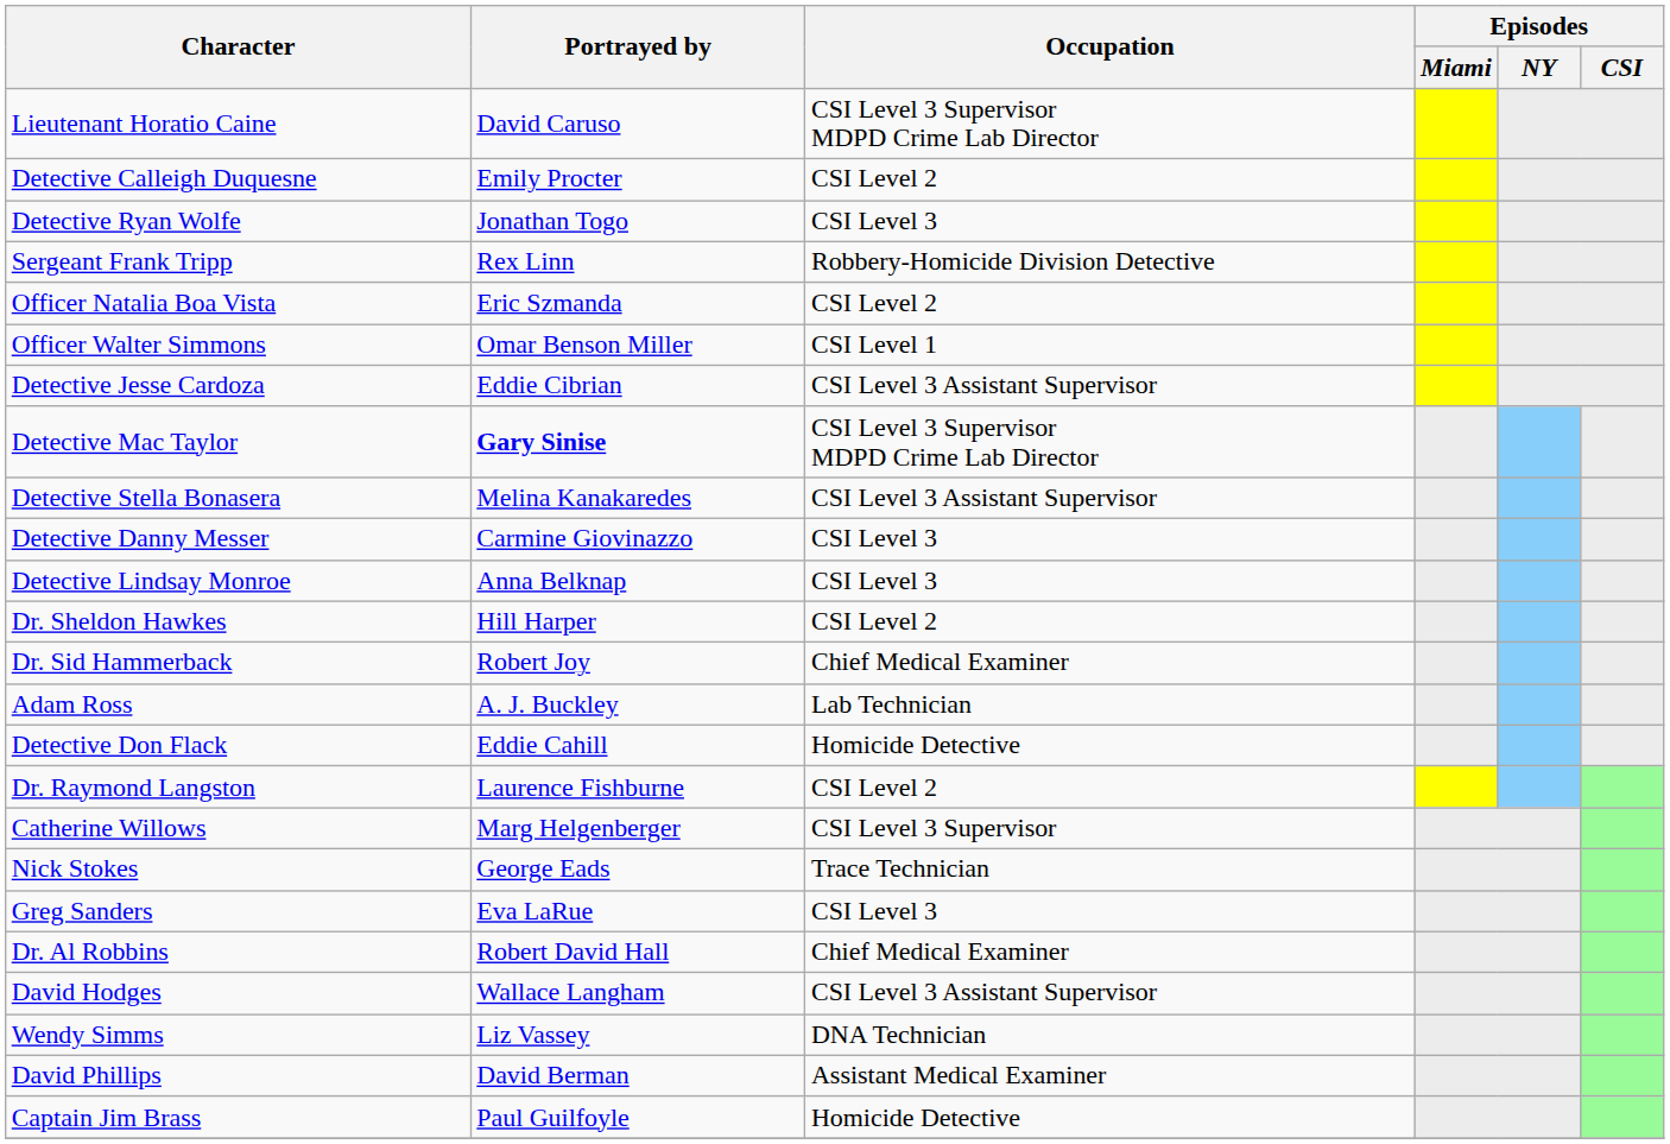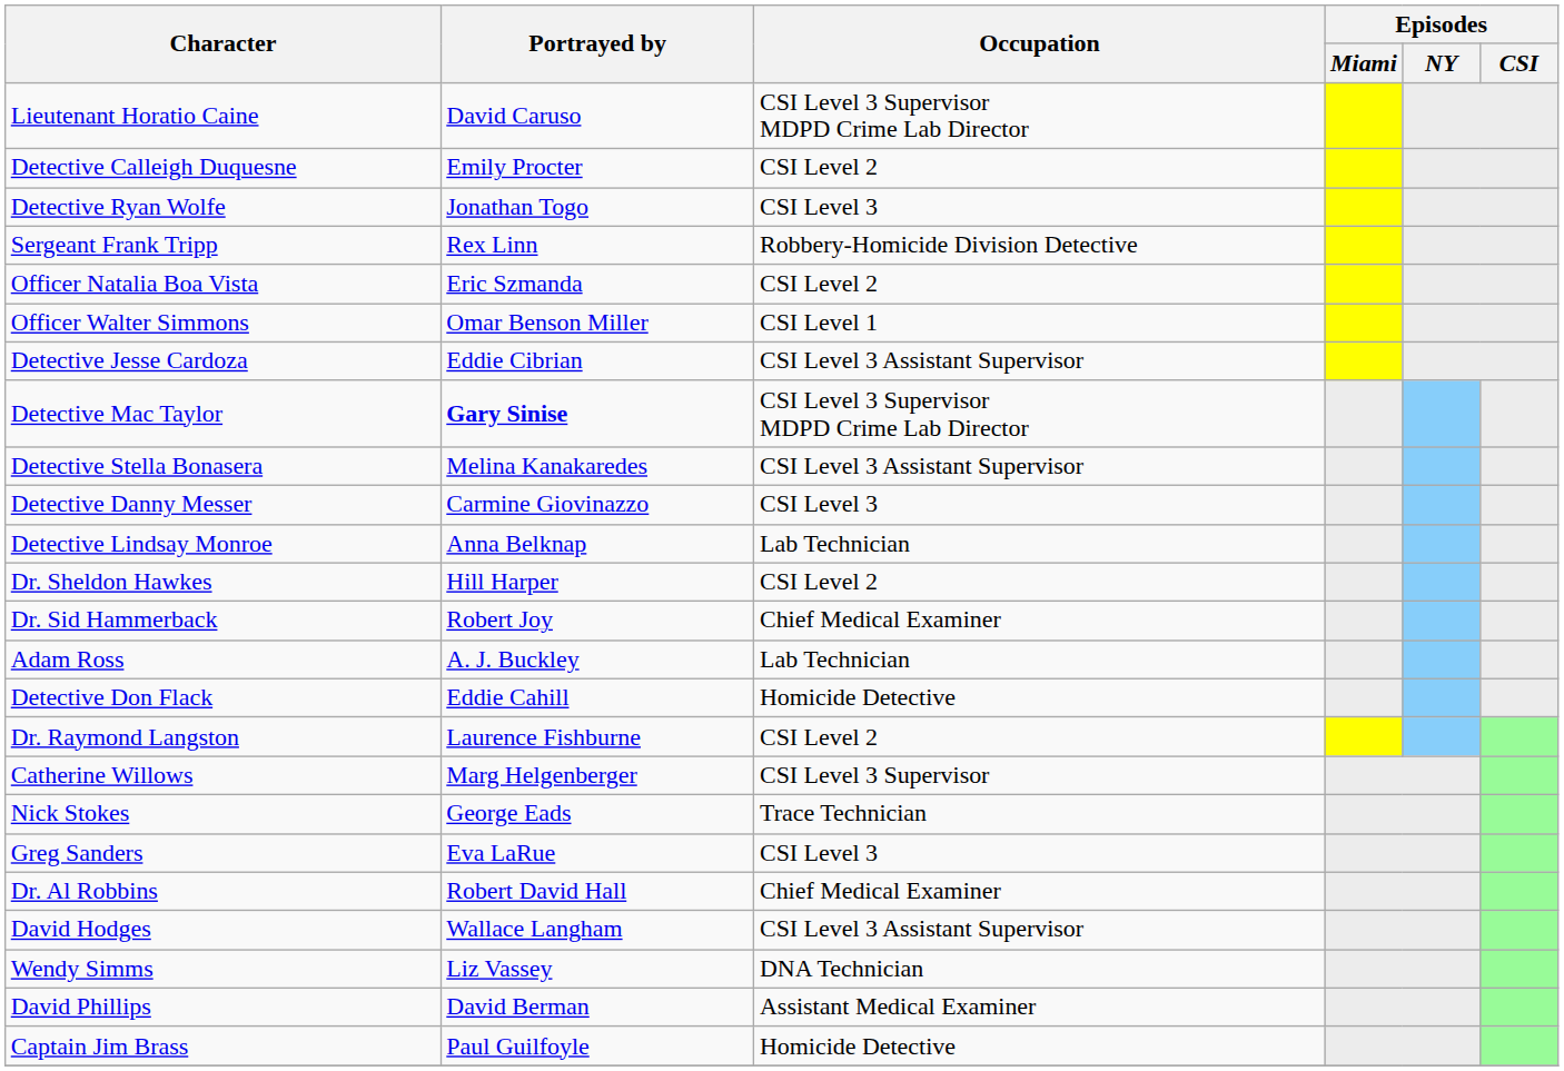Detective Lindsay Monroe | Occupation: CSI Level 3 -> Lab Technician
